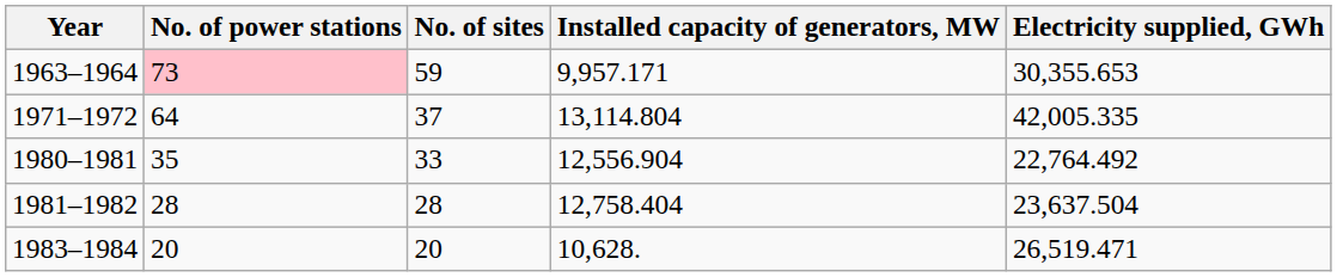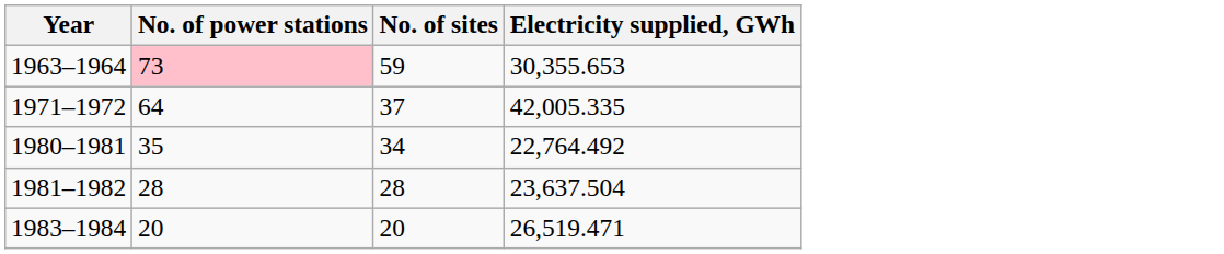- column: Installed capacity of generators, MW | 9,957.171 | 13,114.804 | 12,556.904 | 12,758.404 | 10,628.
1980–1981 | No. of sites: 33 -> 34
